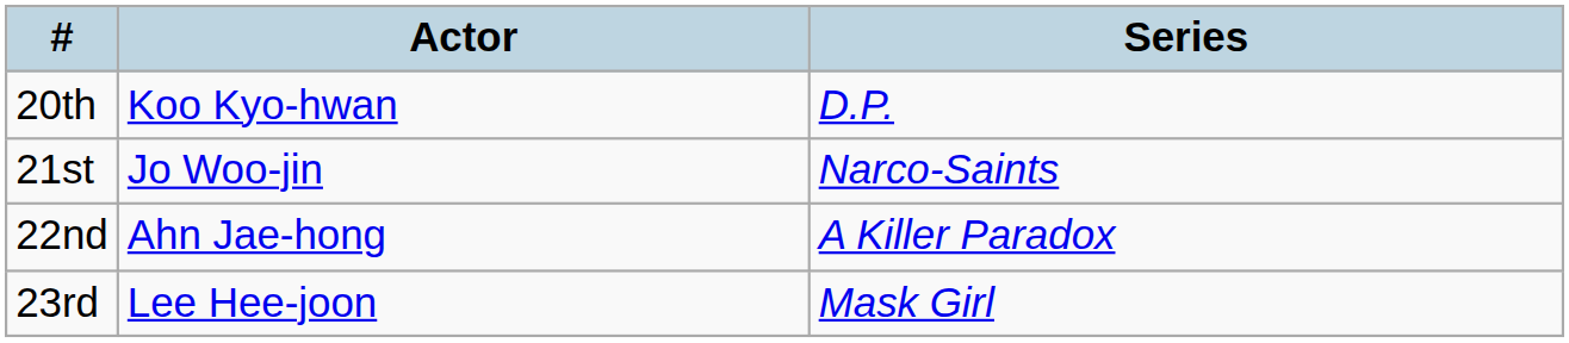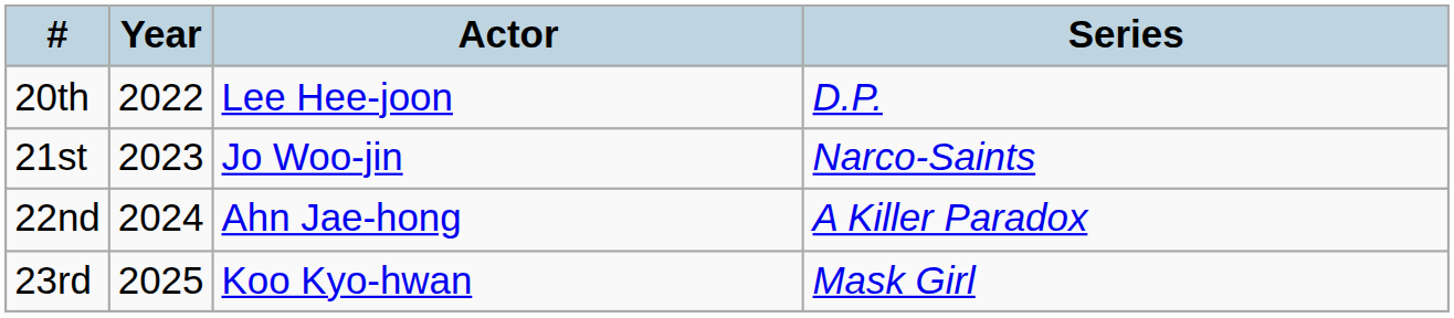+ column: Year | 2022 | 2023 | 2024 | 2025
20th | Actor: Koo Kyo-hwan -> Lee Hee-joon
23rd | Actor: Lee Hee-joon -> Koo Kyo-hwan
